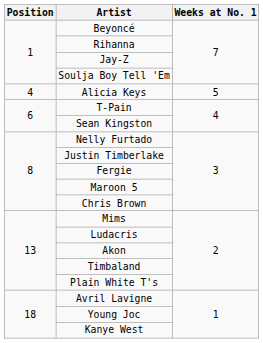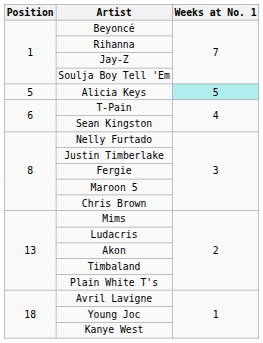Alicia Keys | Position: 4 -> 5
Alicia Keys | Weeks at No. 1: no background -> paleturquoise background
